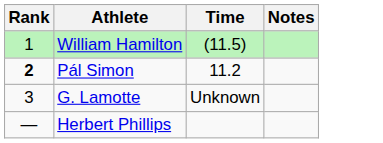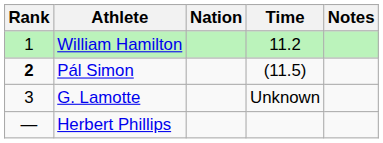+ column: Nation
William Hamilton | Time: (11.5) -> 11.2
Pál Simon | Time: 11.2 -> (11.5)
